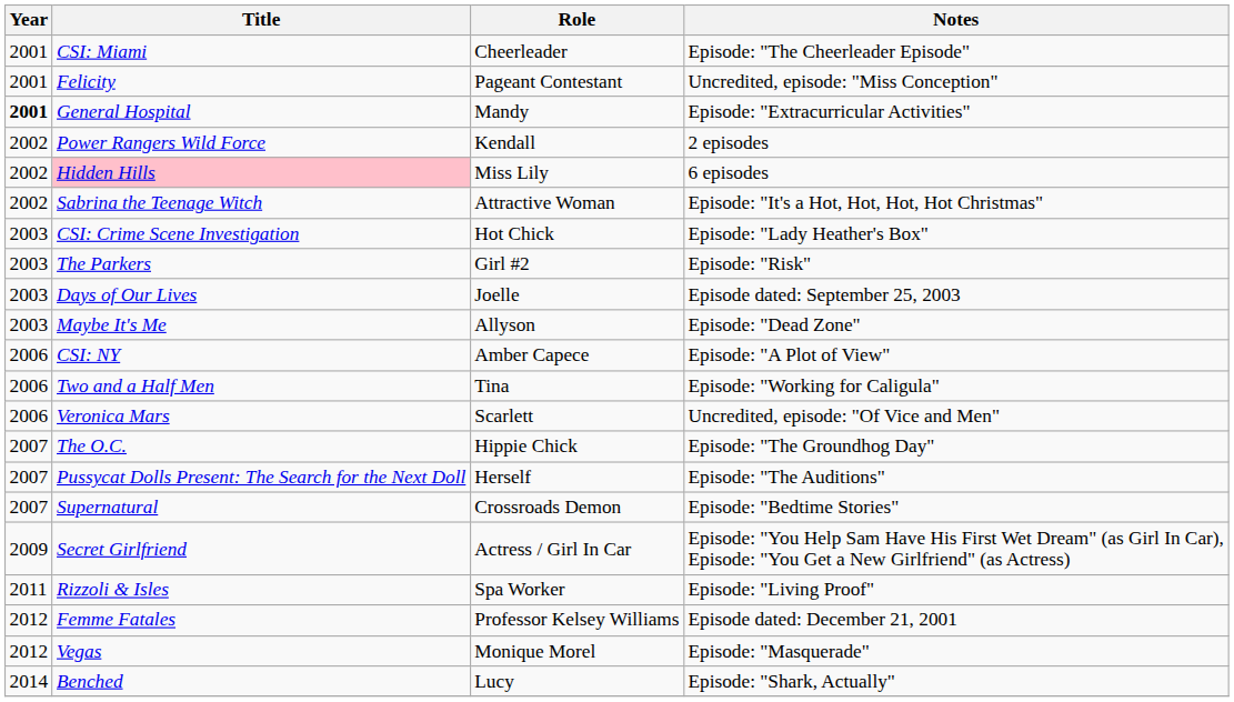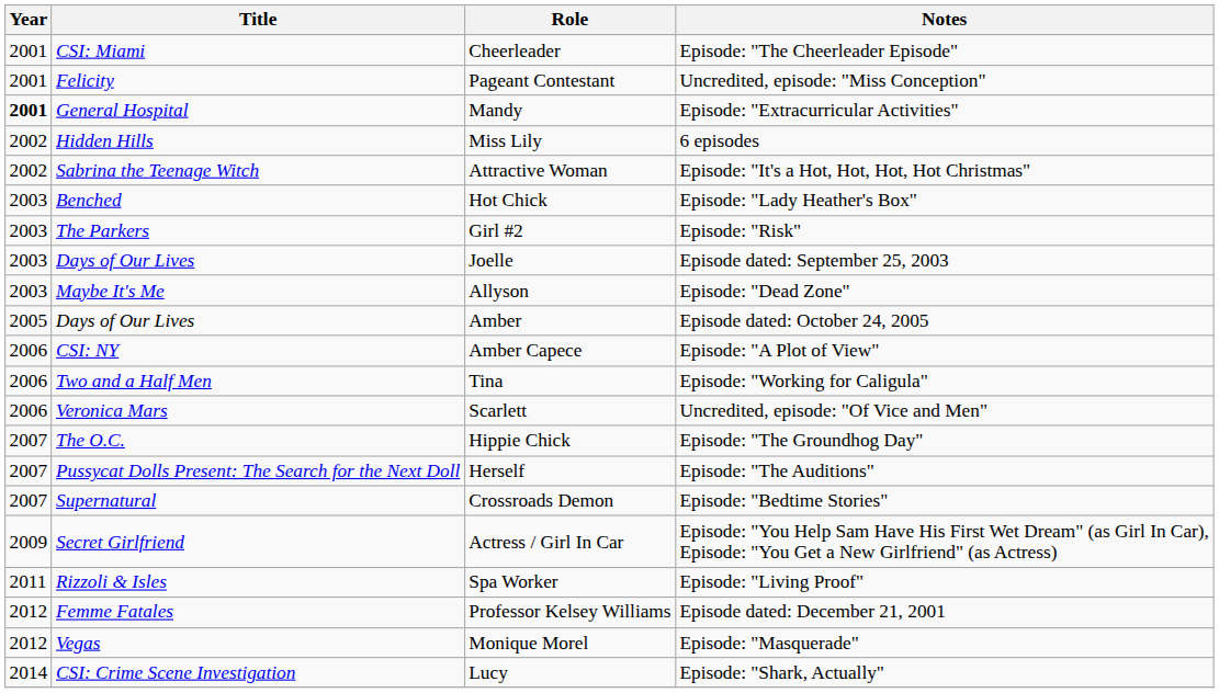- row: 2002 | Power Rangers Wild Force | Kendall | 2 episodes
Miss Lily | Title: pink background -> no background
Hot Chick | Title: CSI: Crime Scene Investigation -> Benched
+ row: 2005 | Days of Our Lives | Amber | Episode dated: October 24, 2005
Lucy | Title: Benched -> CSI: Crime Scene Investigation
